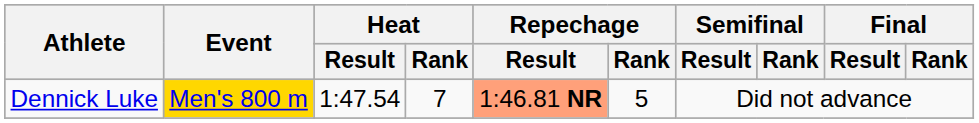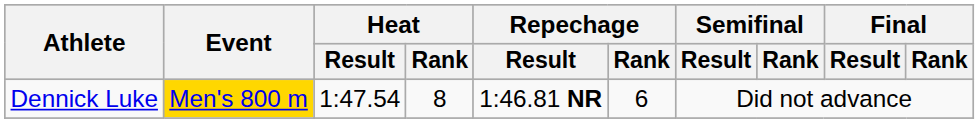Dennick Luke | Heat / Rank: 7 -> 8
Dennick Luke | Repechage / Result: lightsalmon background -> no background
Dennick Luke | Repechage / Rank: 5 -> 6
